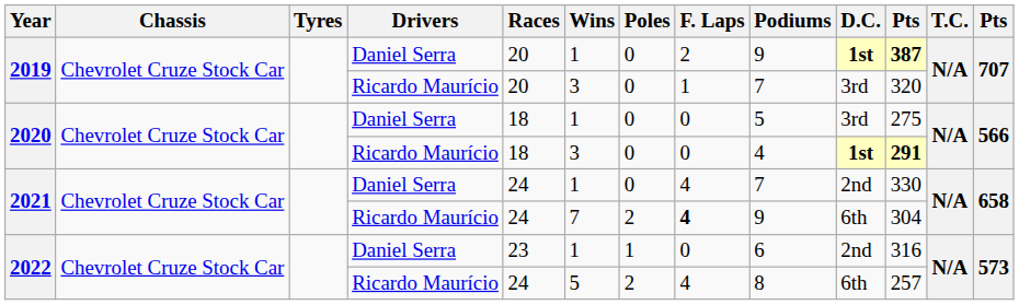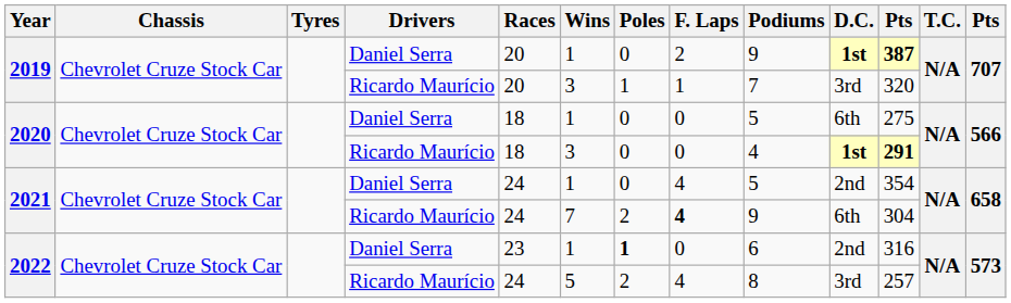2019 / Ricardo Maurício | Poles: 0 -> 1
2020 / Daniel Serra | D.C.: 3rd -> 6th
2021 / Daniel Serra | Podiums: 7 -> 5
2021 / Daniel Serra | column 11: 330 -> 354
2022 / Daniel Serra | Poles: normal -> bold
2022 / Ricardo Maurício | D.C.: 6th -> 3rd
